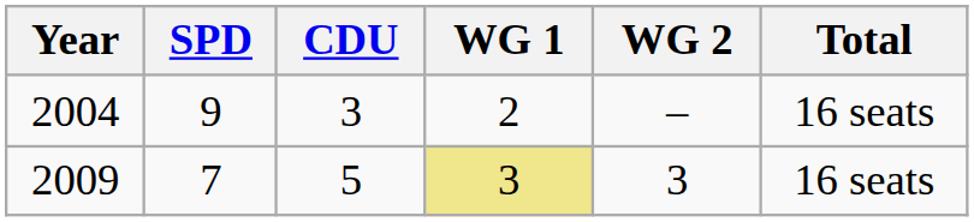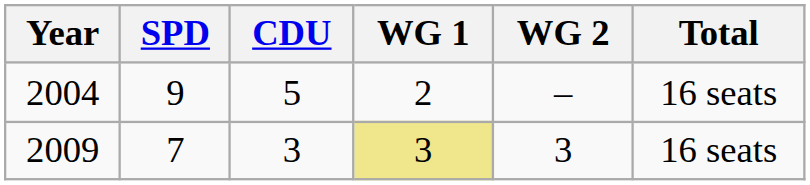2004 | CDU: 3 -> 5
2009 | CDU: 5 -> 3
